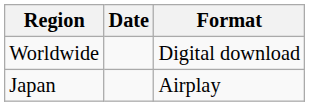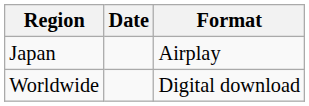rows swapped: Japan <-> Worldwide
